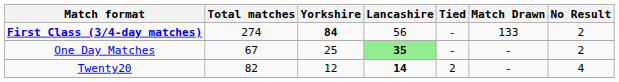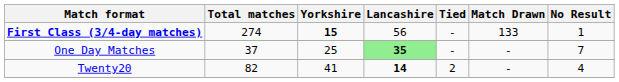First Class (3/4-day matches) | Yorkshire: 84 -> 15
First Class (3/4-day matches) | No Result: 2 -> 1
One Day Matches | Total matches: 67 -> 37
One Day Matches | No Result: 2 -> 7
Twenty20 | Yorkshire: 12 -> 41
